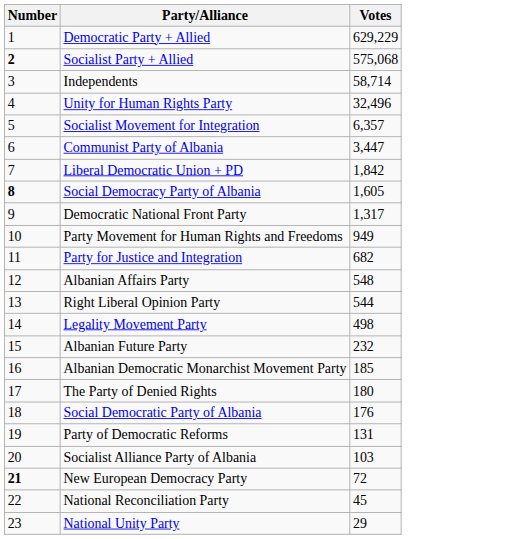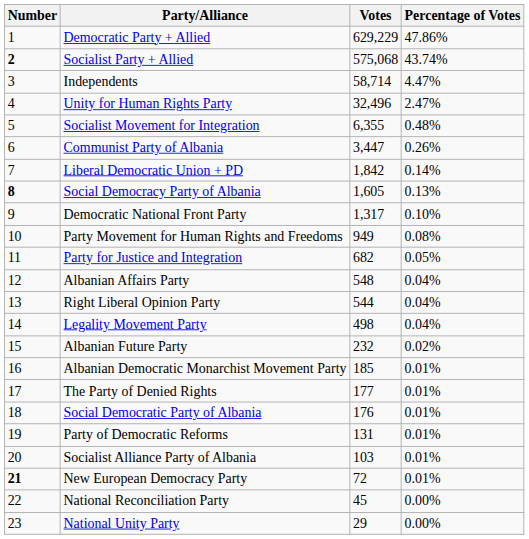+ column: Percentage of Votes | 47.86% | 43.74% | 4.47% | 2.47% | 0.48% | 0.26% | 0.14% | 0.13% | 0.10% | 0.08% | 0.05% | 0.04% | 0.04% | 0.04% | 0.02% | 0.01% | 0.01% | 0.01% | 0.01% | 0.01% | 0.01% | 0.00% | 0.00%
Socialist Movement for Integration | Votes: 6,357 -> 6,355
The Party of Denied Rights | Votes: 180 -> 177
